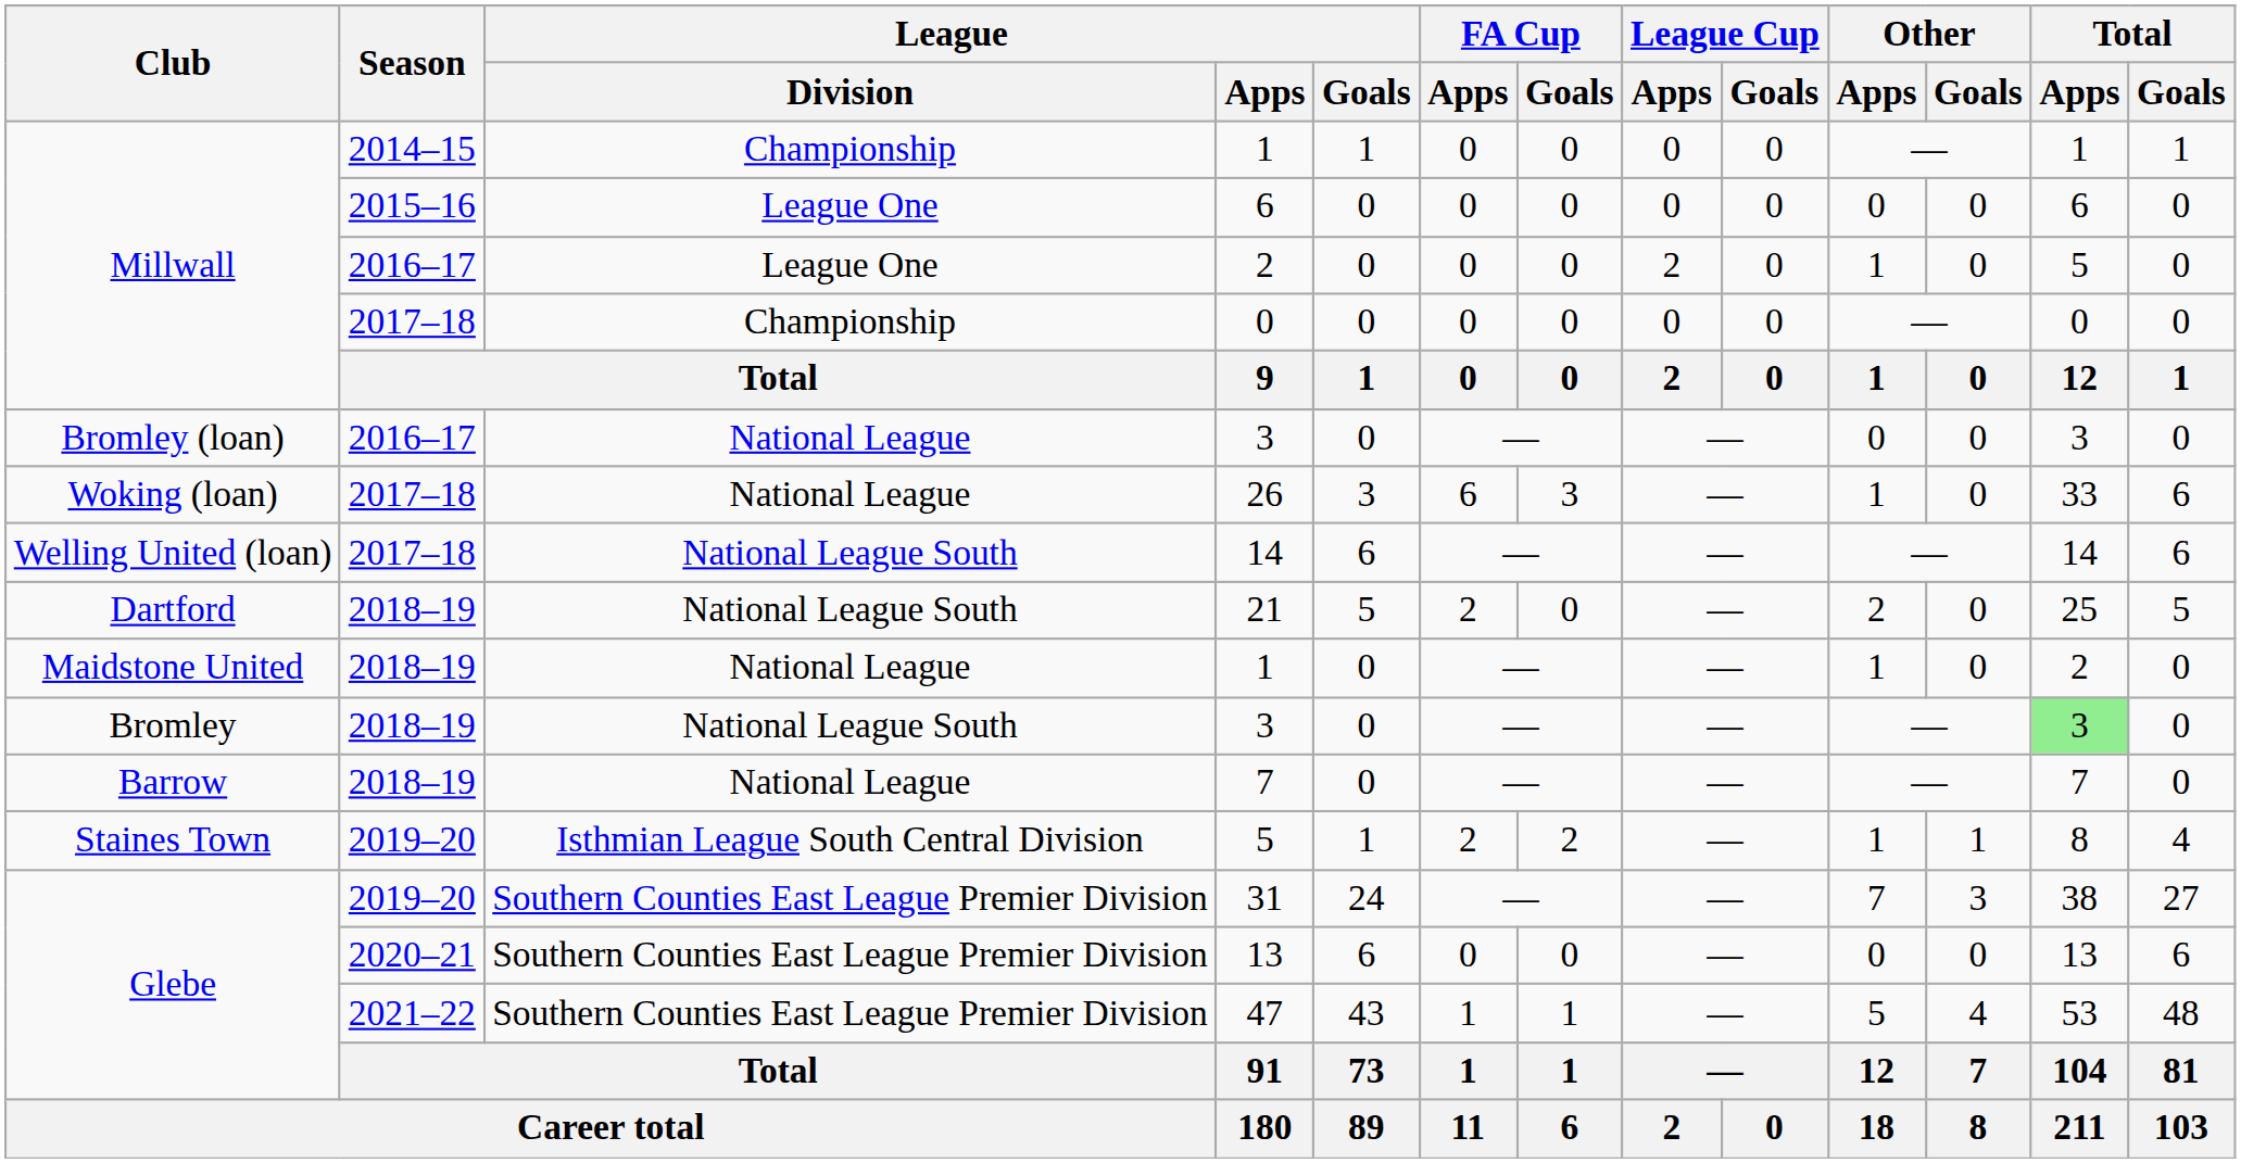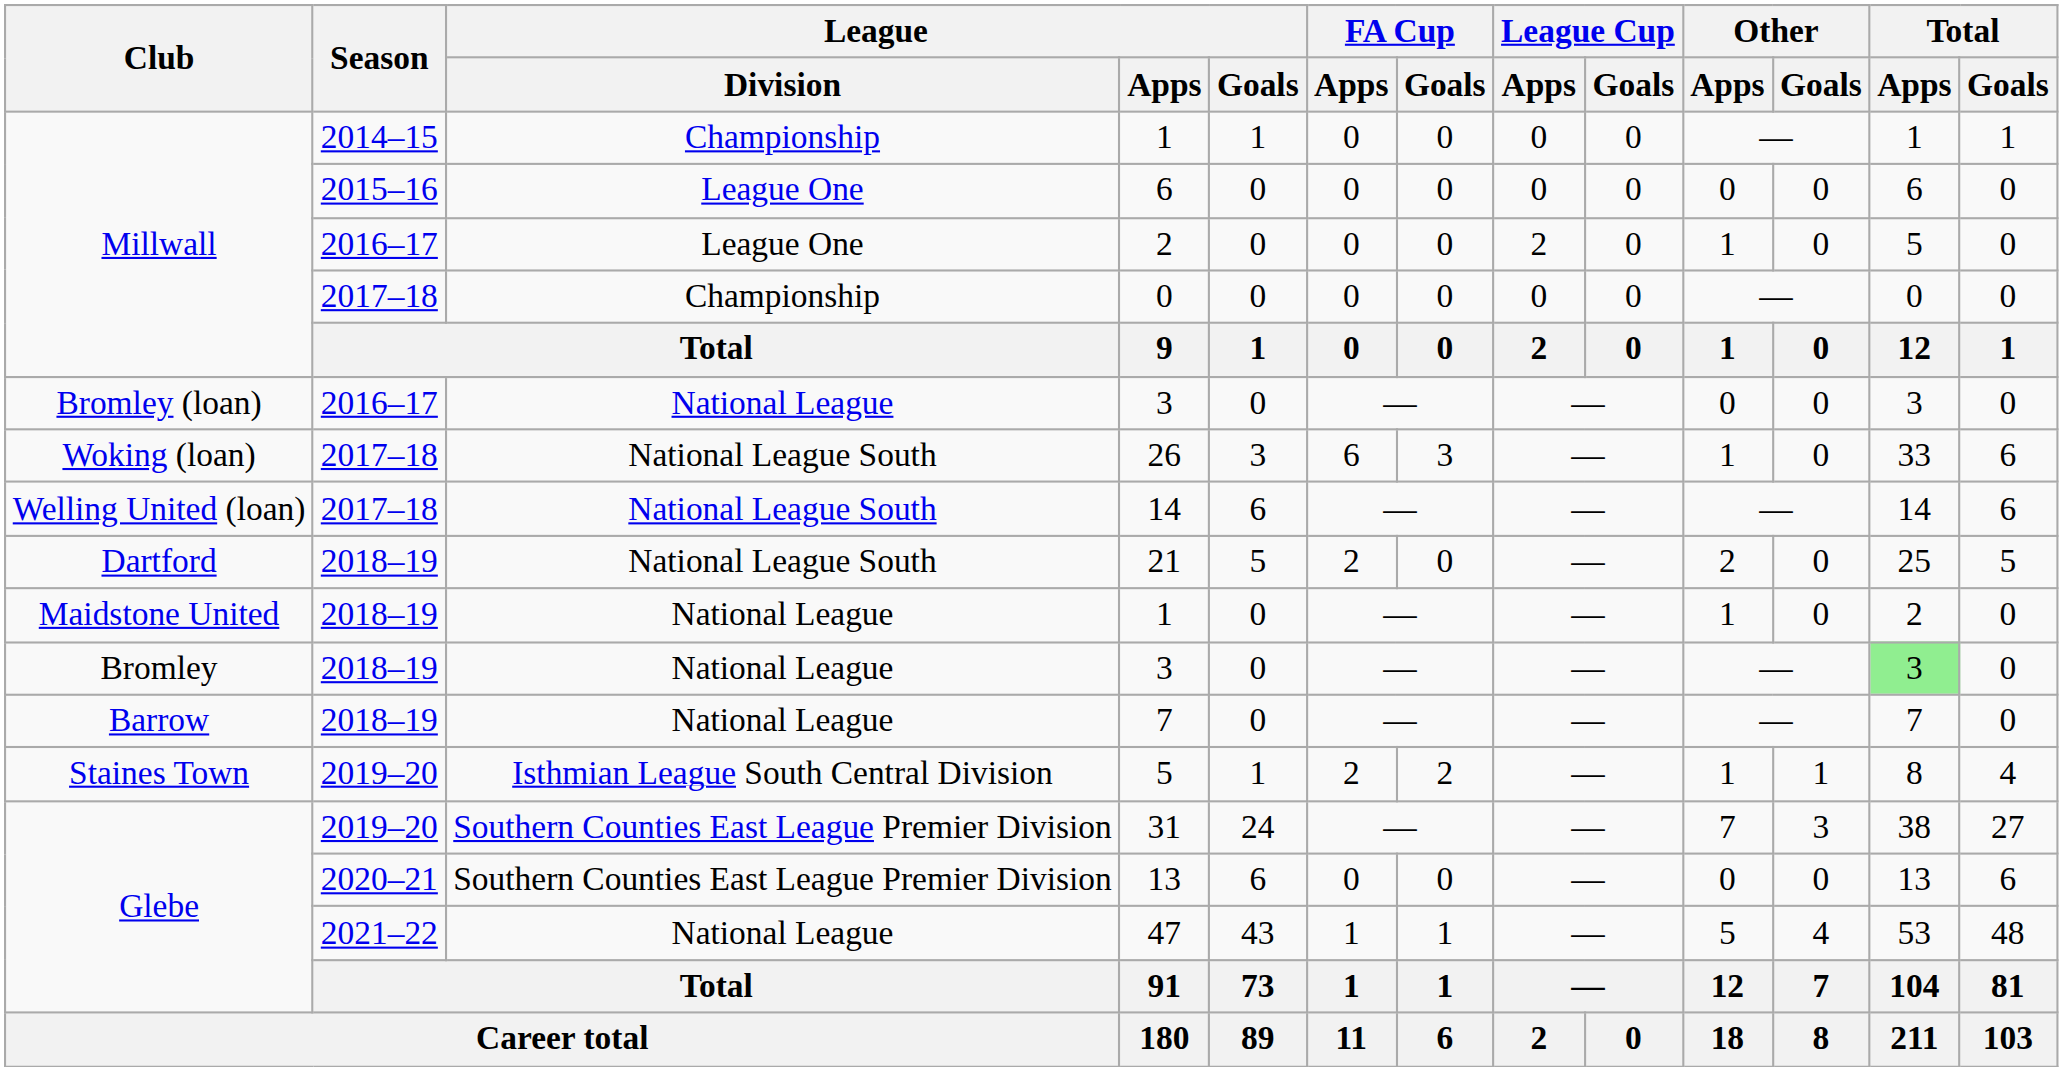26 | League / Division: National League -> National League South
Bromley / 3 | League / Division: National League South -> National League
47 | League / Division: Southern Counties East League Premier Division -> National League
